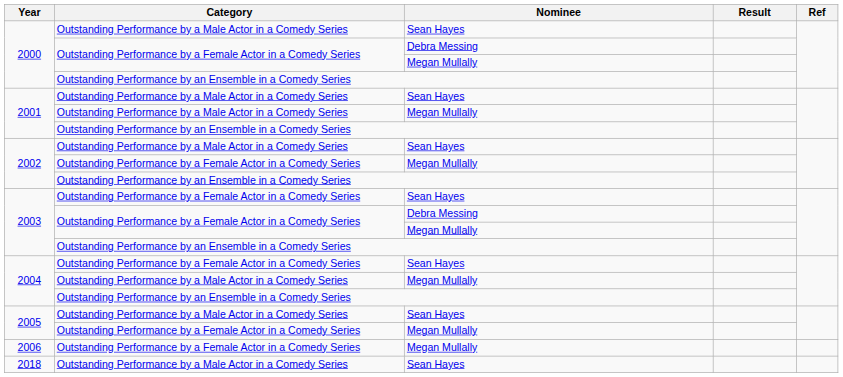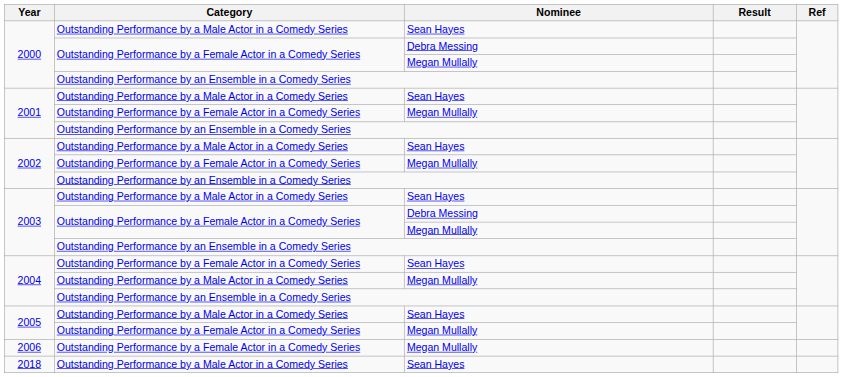2001 / Megan Mullally | Category: Outstanding Performance by a Male Actor in a Comedy Series -> Outstanding Performance by a Female Actor in a Comedy Series
2003 / Sean Hayes | Category: Outstanding Performance by a Female Actor in a Comedy Series -> Outstanding Performance by a Male Actor in a Comedy Series
